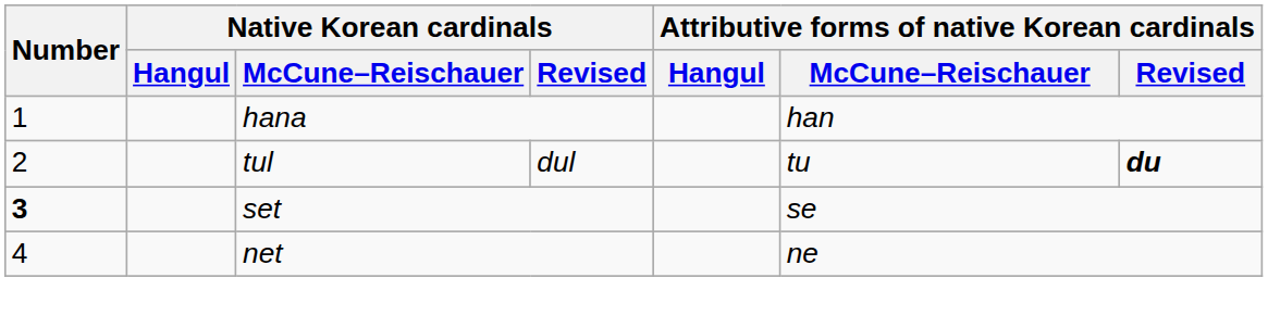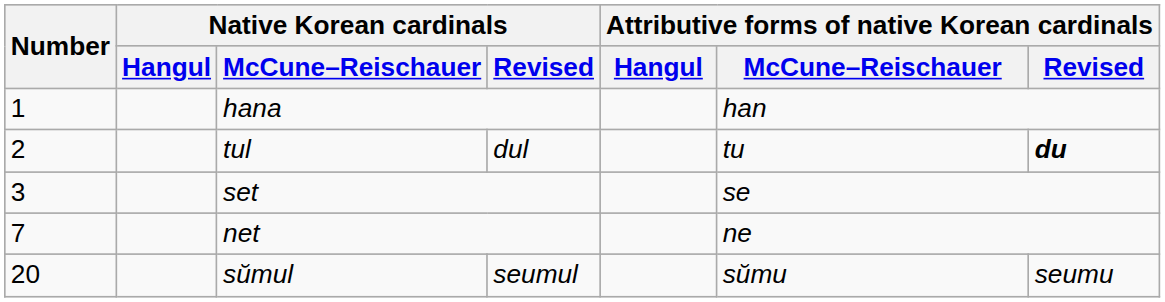set | Number: bold -> normal
net | Number: 4 -> 7
+ row: 20 | sŭmul | seumul | sŭmu | seumu
